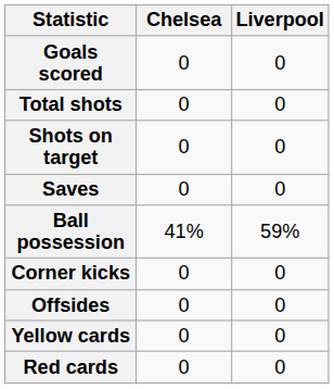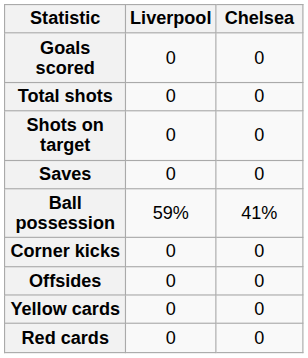columns swapped: Chelsea <-> Liverpool
